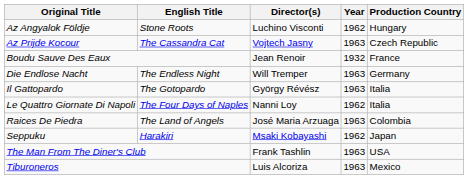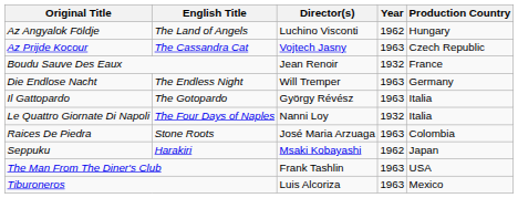Az Angyalok Földje | English Title: Stone Roots -> The Land of Angels
Le Quattro Giornate Di Napoli | Year: 1962 -> 1932
Raices De Piedra | English Title: The Land of Angels -> Stone Roots
